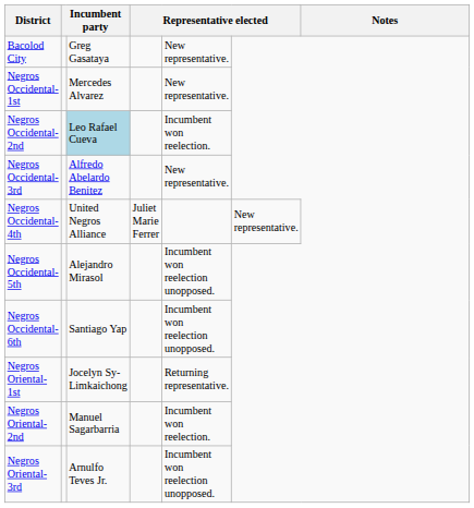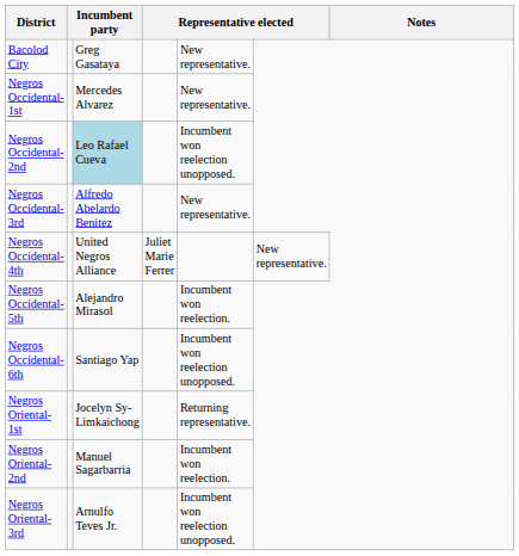Negros Occidental-2nd | column 5: Incumbent won reelection. -> Incumbent won reelection unopposed.
Negros Occidental-5th | column 5: Incumbent won reelection unopposed. -> Incumbent won reelection.
